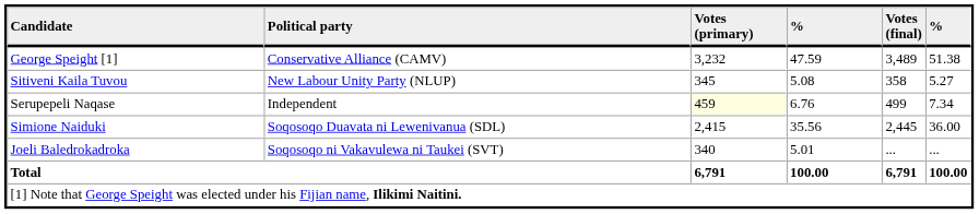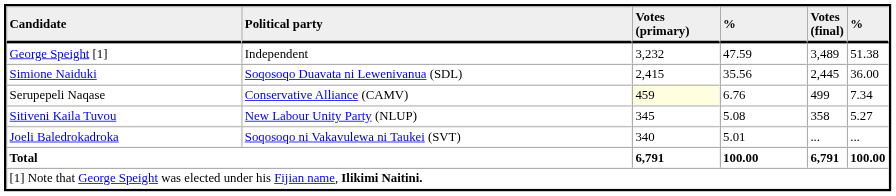George Speight [1] | Political party: Conservative Alliance (CAMV) -> Independent
rows swapped: Simione Naiduki <-> Sitiveni Kaila Tuvou
Serupepeli Naqase | Political party: Independent -> Conservative Alliance (CAMV)
